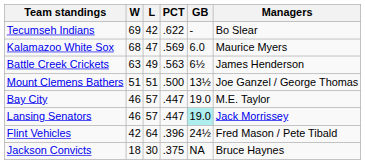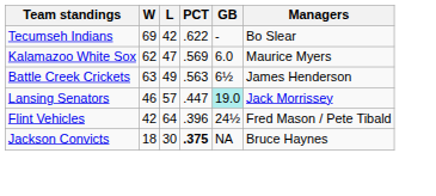Kalamazoo White Sox | W: 68 -> 62
- row: Mount Clemens Bathers | 51 | 51 | .500 | 13½ | Joe Ganzel / George Thomas
- row: Bay City | 46 | 57 | .447 | 19.0 | M.E. Taylor
Jackson Convicts | PCT: normal -> bold
